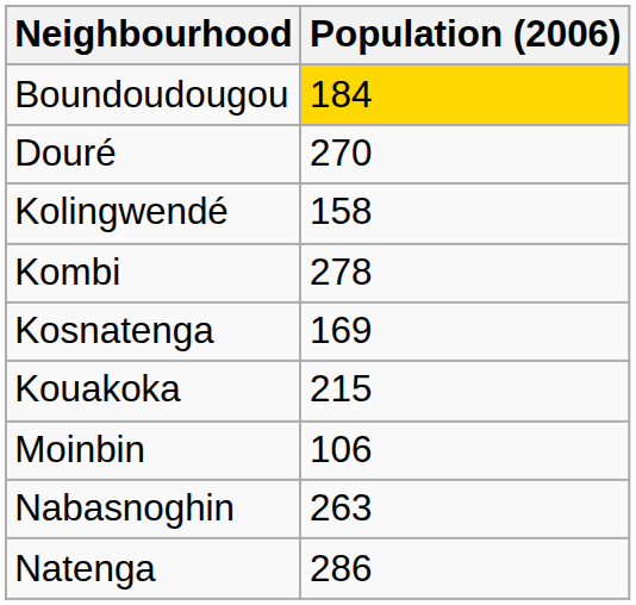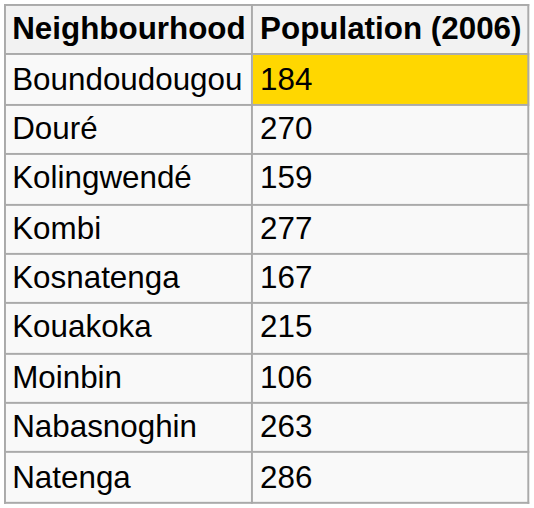Kolingwendé | Population (2006): 158 -> 159
Kombi | Population (2006): 278 -> 277
Kosnatenga | Population (2006): 169 -> 167
